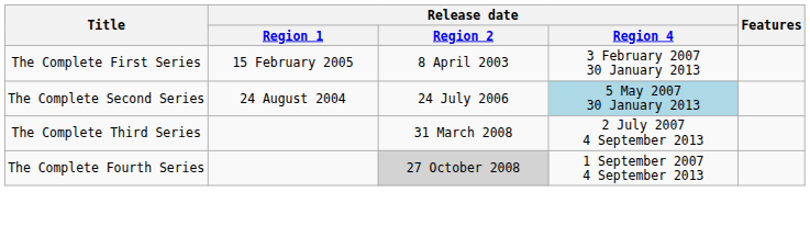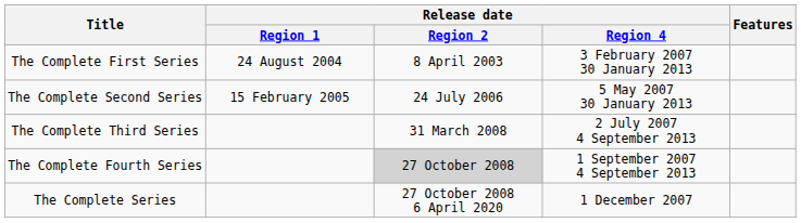The Complete First Series | Release date / Region 1: 15 February 2005 -> 24 August 2004
The Complete Second Series | Release date / Region 1: 24 August 2004 -> 15 February 2005
The Complete Second Series | Release date / Region 4: lightblue background -> no background
+ row: The Complete Series | 27 October 2008 6 April 2020 | 1 December 2007
